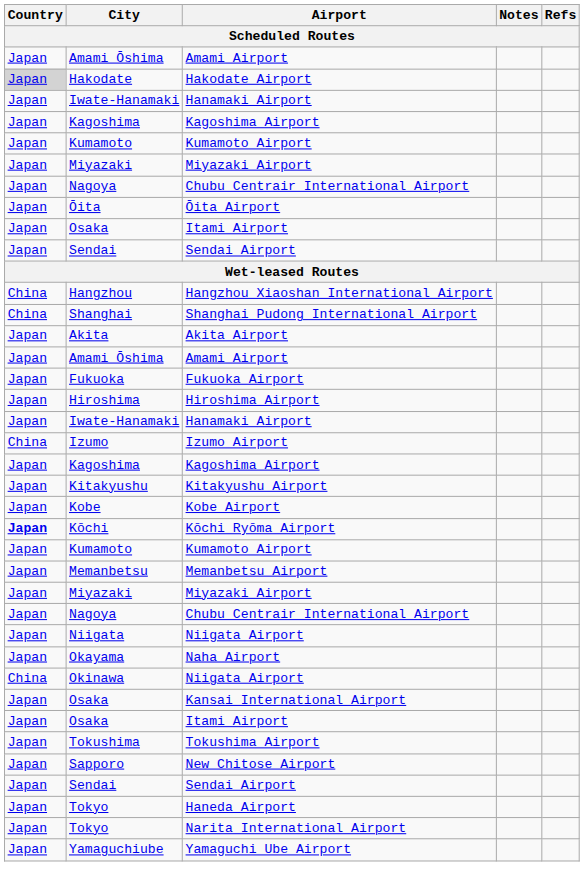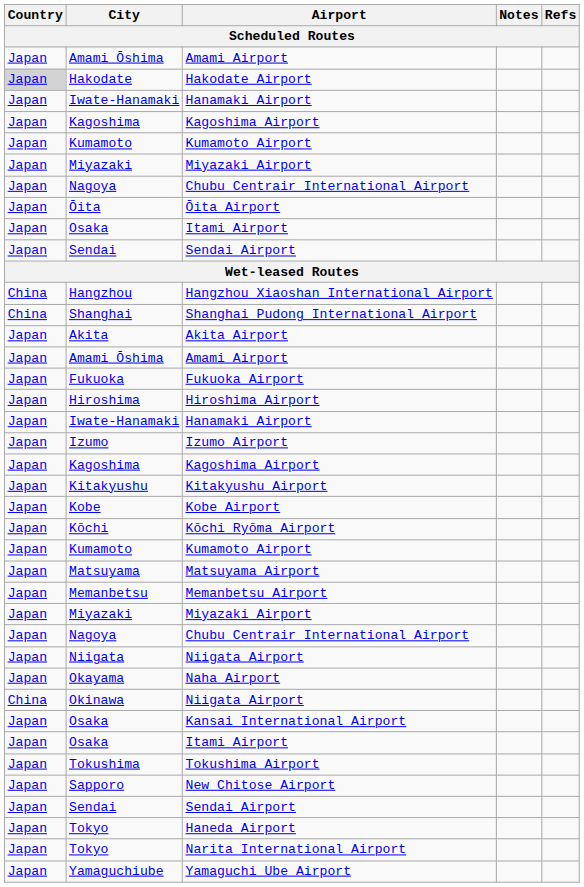Izumo Airport | Country: China -> Japan
Kōchi Ryōma Airport | Country: bold -> normal
+ row: Japan | Matsuyama | Matsuyama Airport
